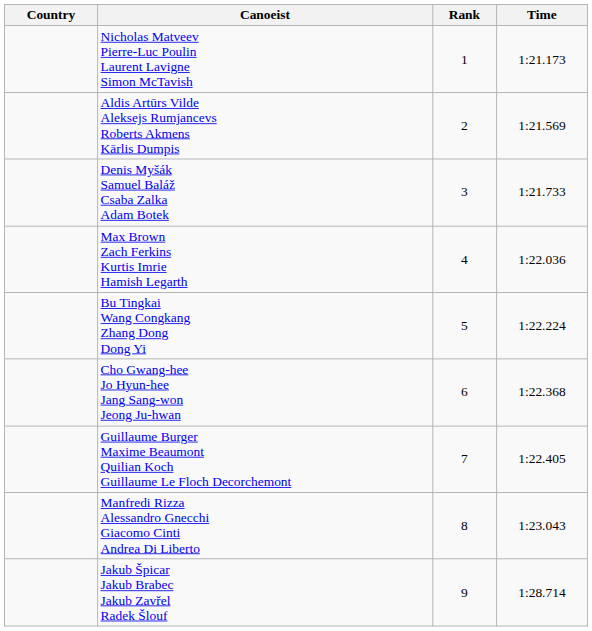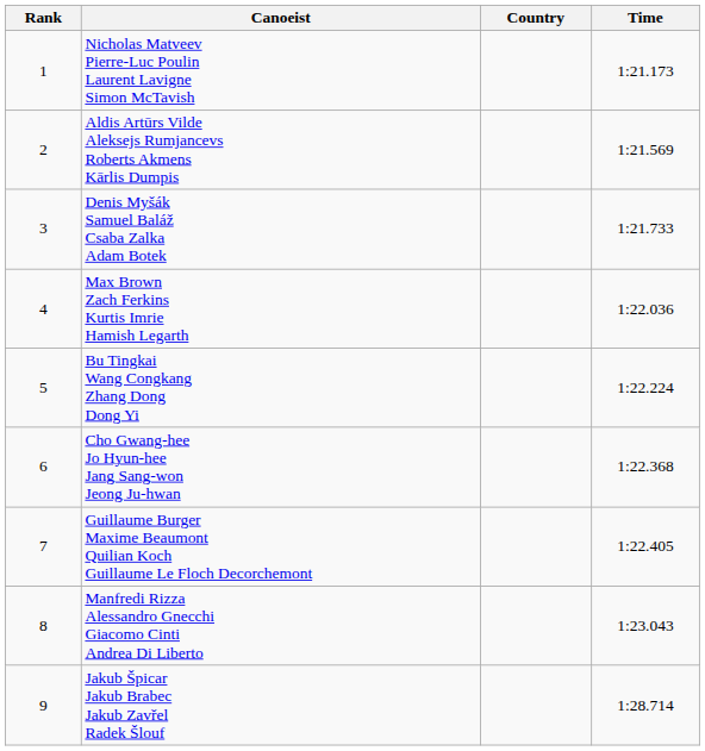columns swapped: Rank <-> Country
